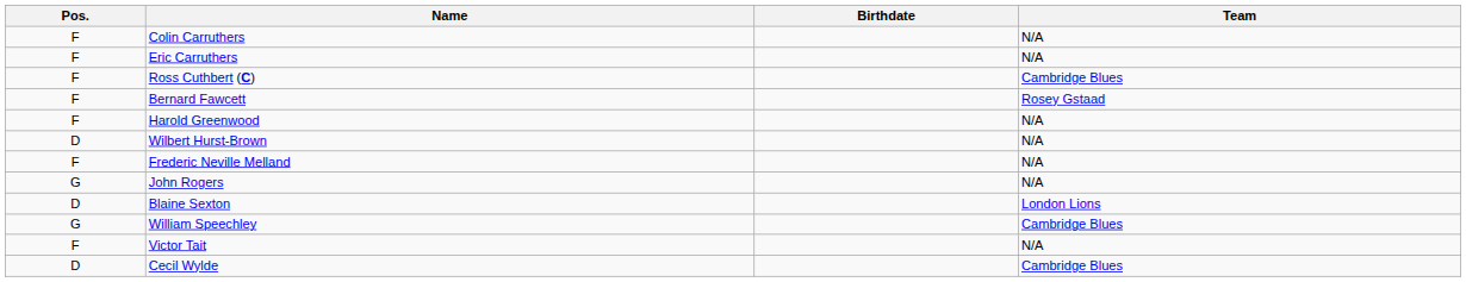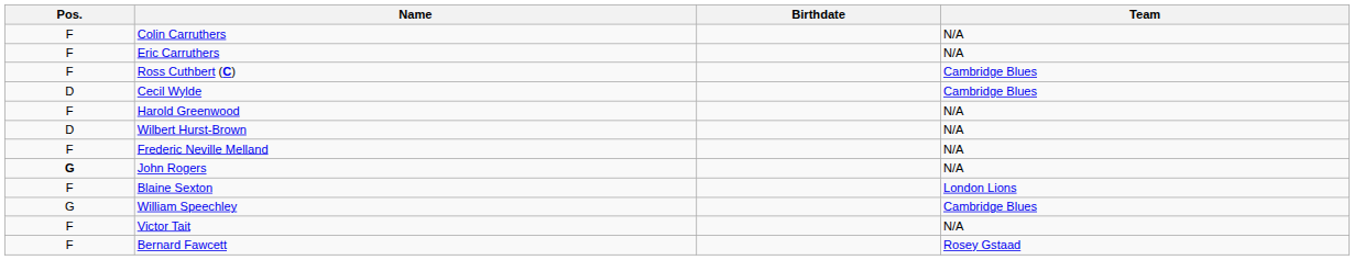rows swapped: Bernard Fawcett <-> Cecil Wylde
John Rogers | Pos.: normal -> bold
Blaine Sexton | Pos.: D -> F
